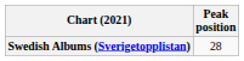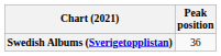Swedish Albums (Sverigetopplistan) | Peak position: 28 -> 36
